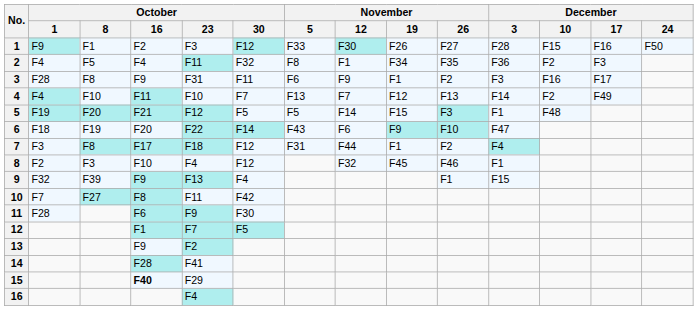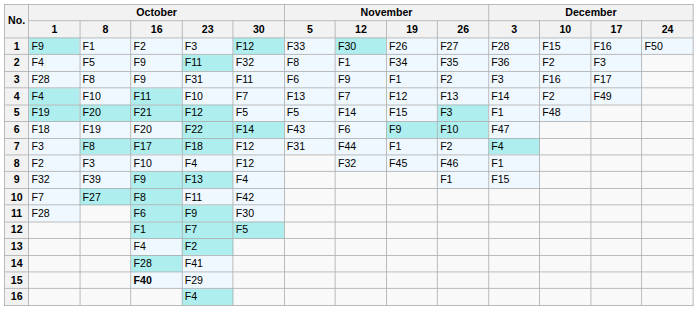2 | October / 16: F4 -> F9
13 | October / 16: F9 -> F4
